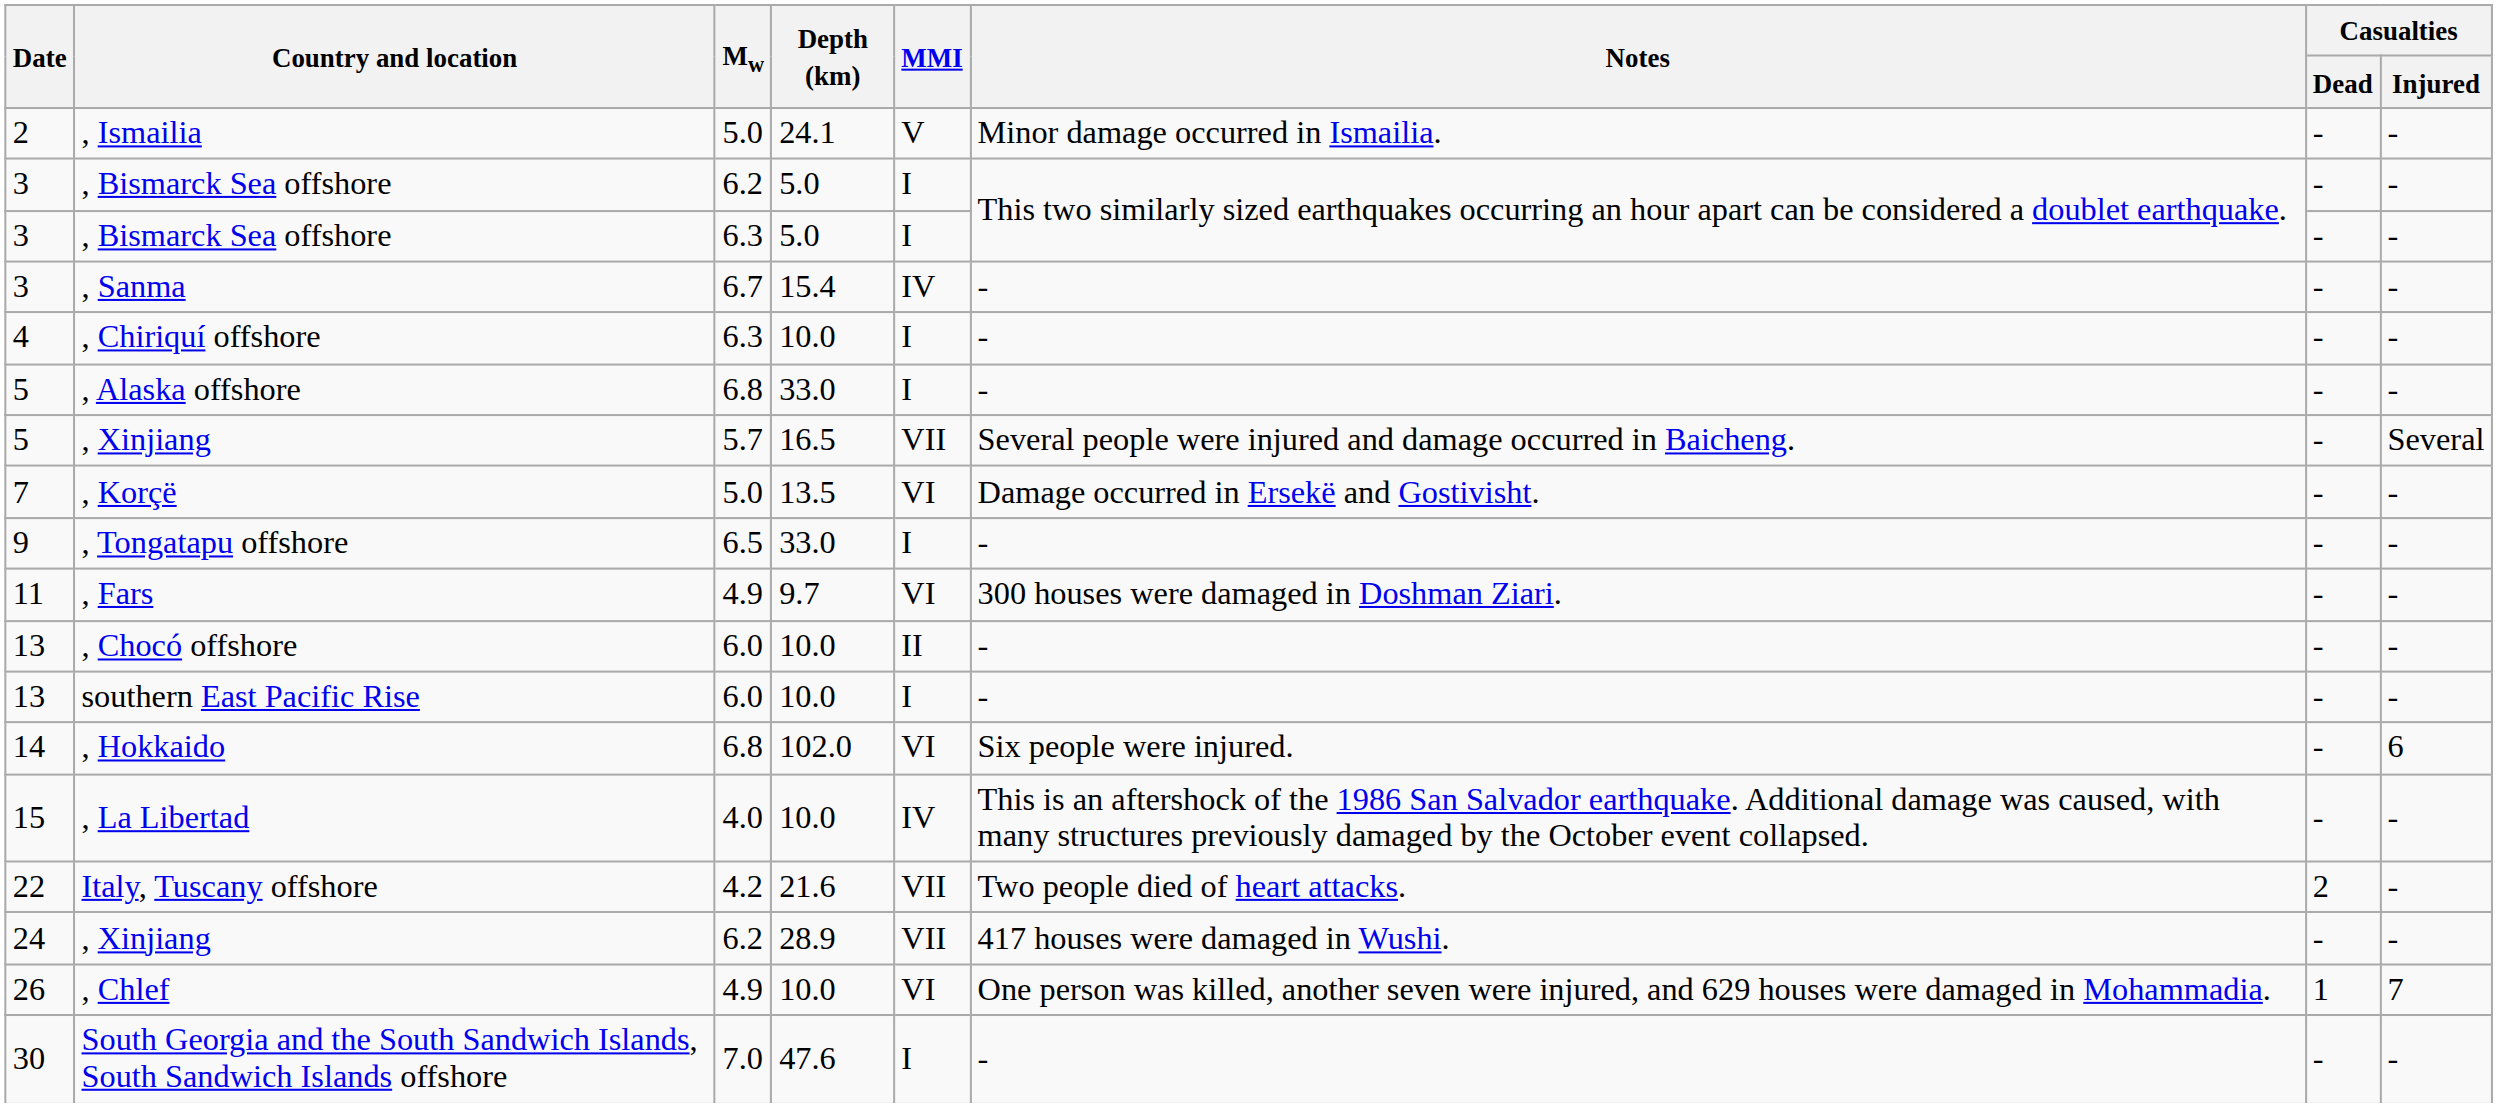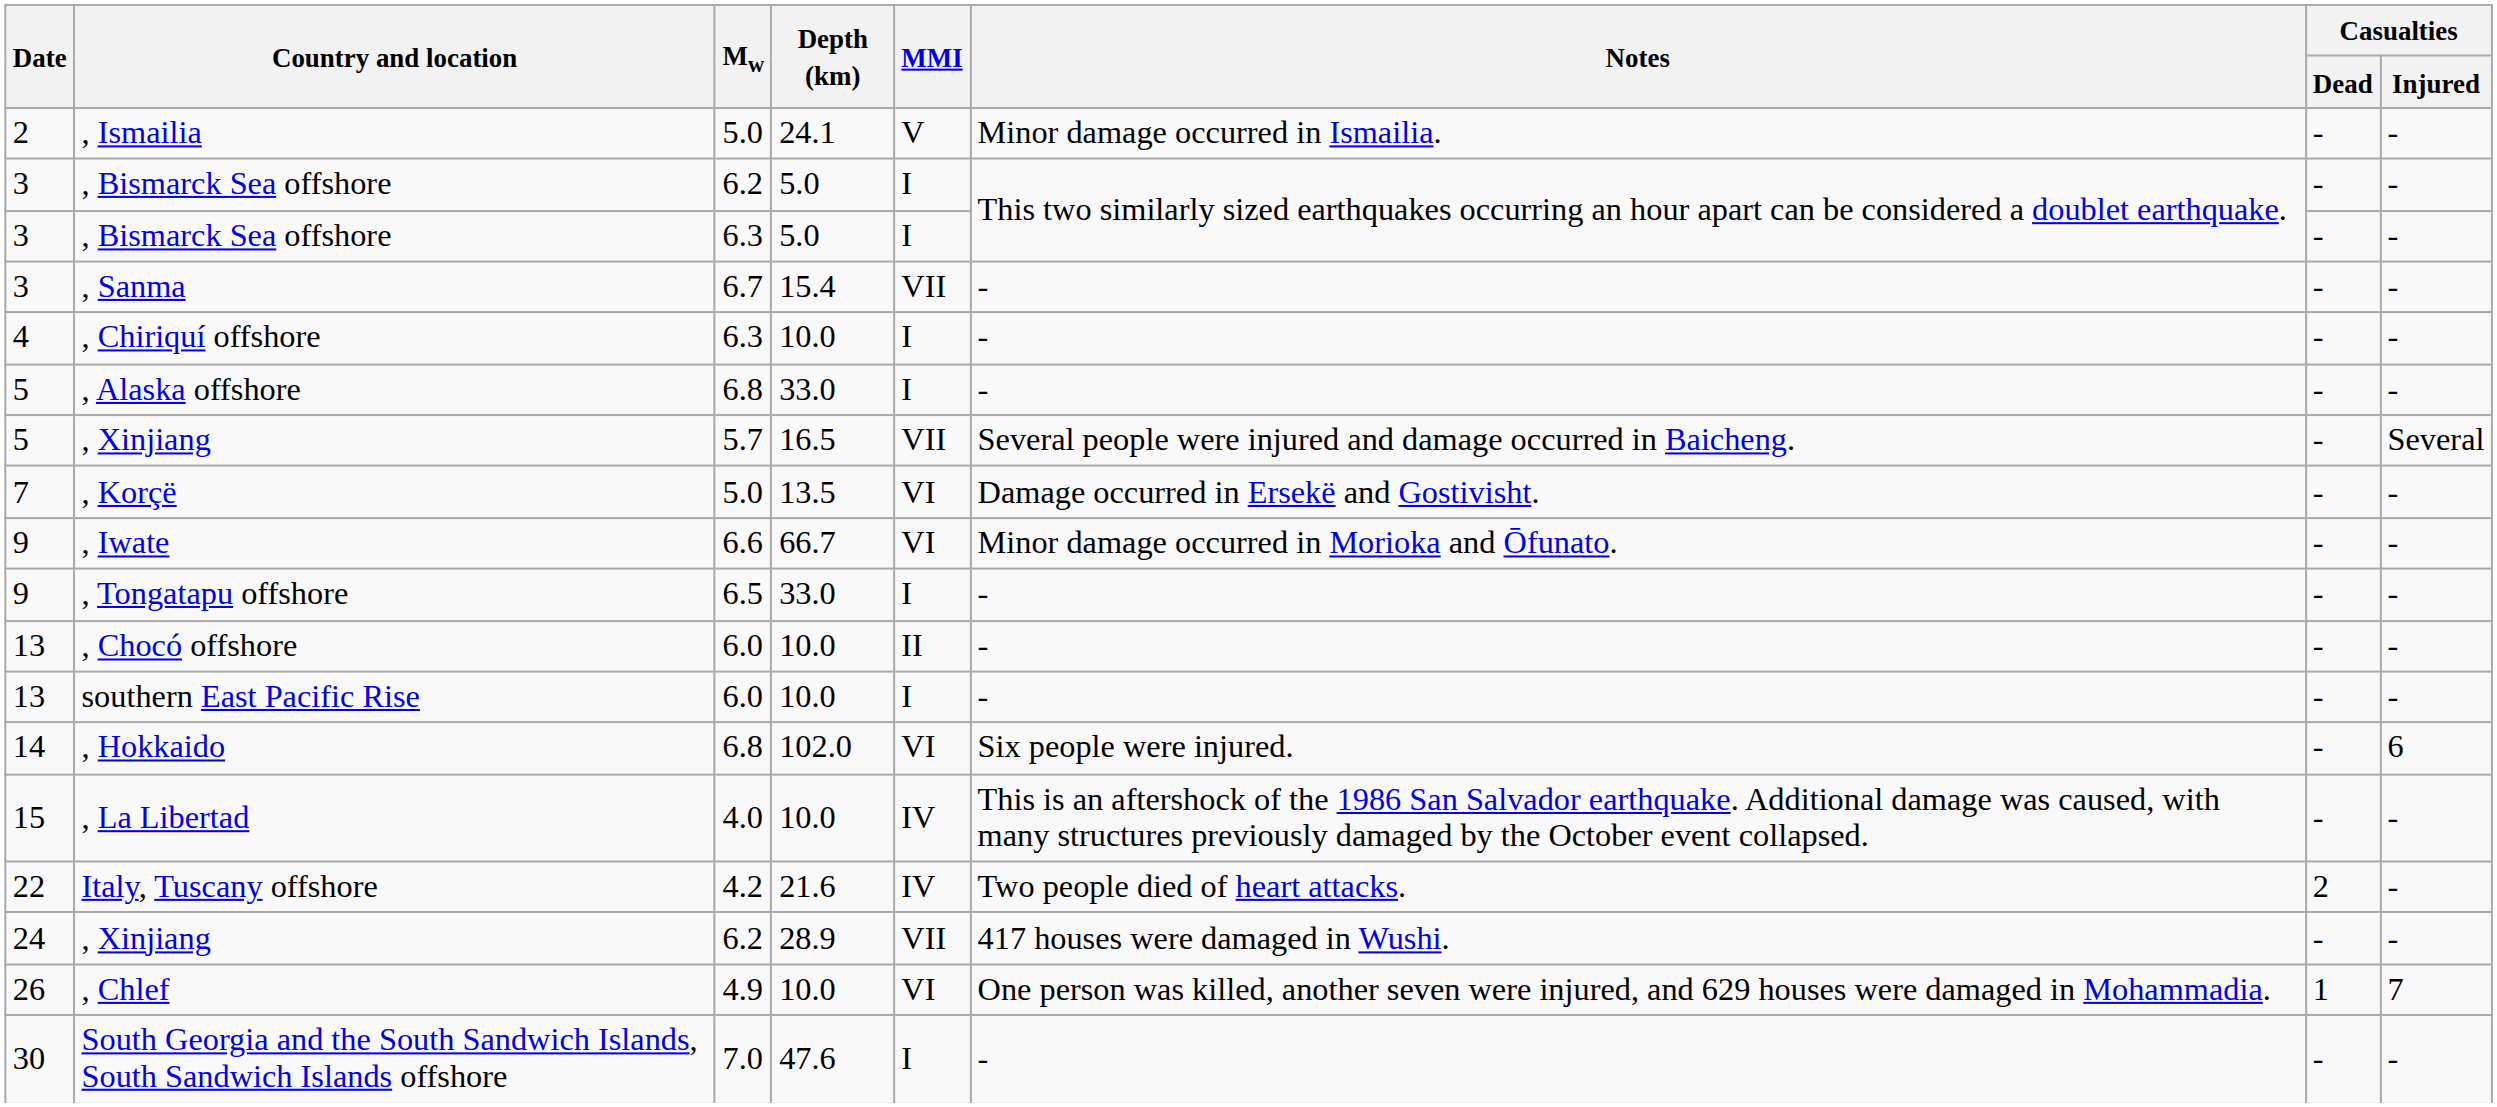, Sanma | MMI: IV -> VII
+ row: 9 | , Iwate | 6.6 | 66.7 | VI | Minor damage occurred in Morioka and Ōfunato. | - | -
- row: 11 | , Fars | 4.9 | 9.7 | VI | 300 houses were damaged in Doshman Ziari. | - | -
Italy, Tuscany offshore | MMI: VII -> IV
